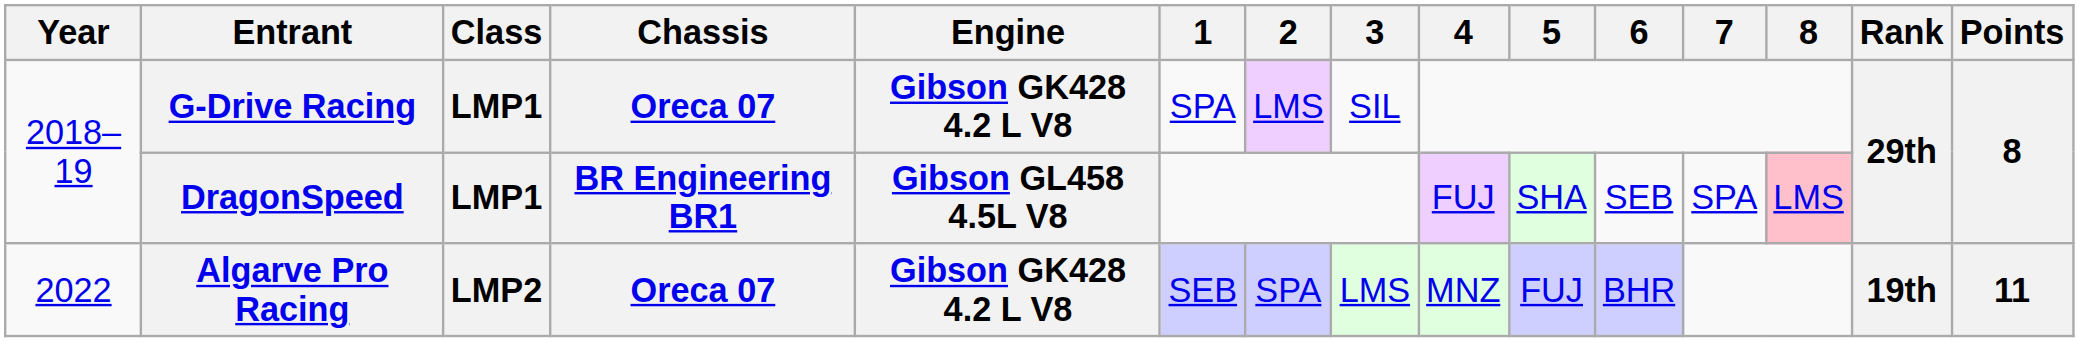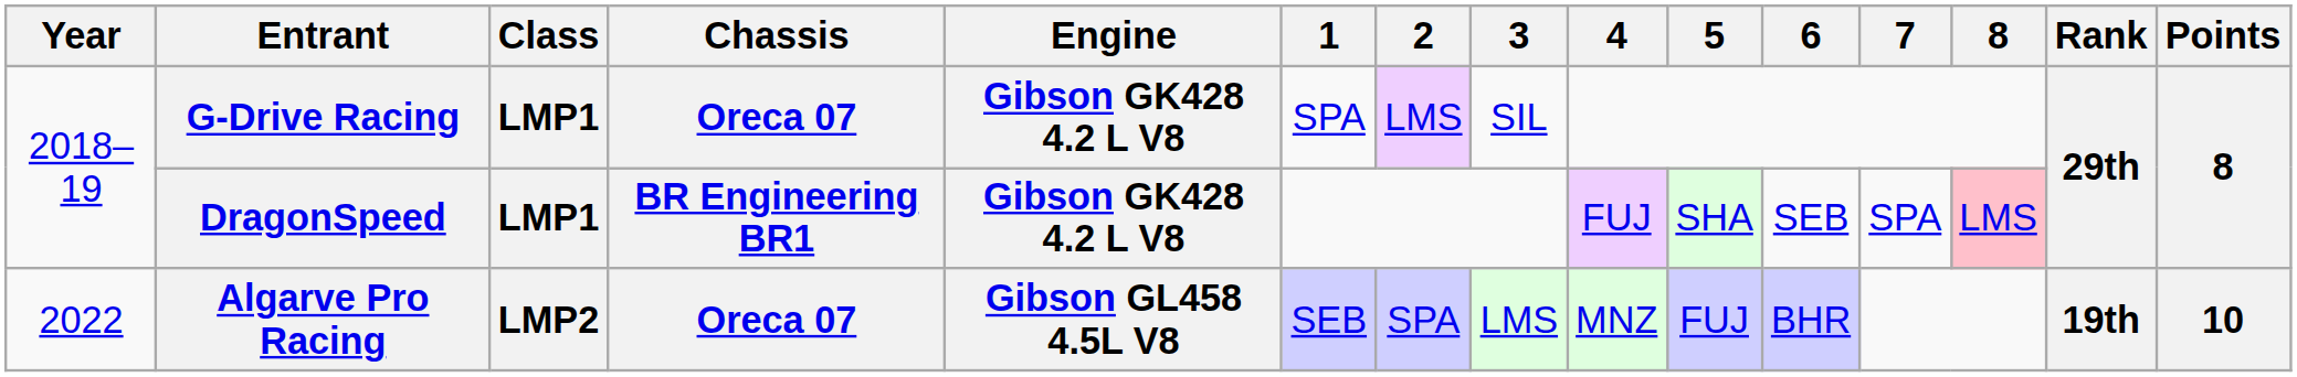DragonSpeed | Engine: Gibson GL458 4.5L V8 -> Gibson GK428 4.2 L V8
Algarve Pro Racing | Engine: Gibson GK428 4.2 L V8 -> Gibson GL458 4.5L V8
Algarve Pro Racing | Points: 11 -> 10
